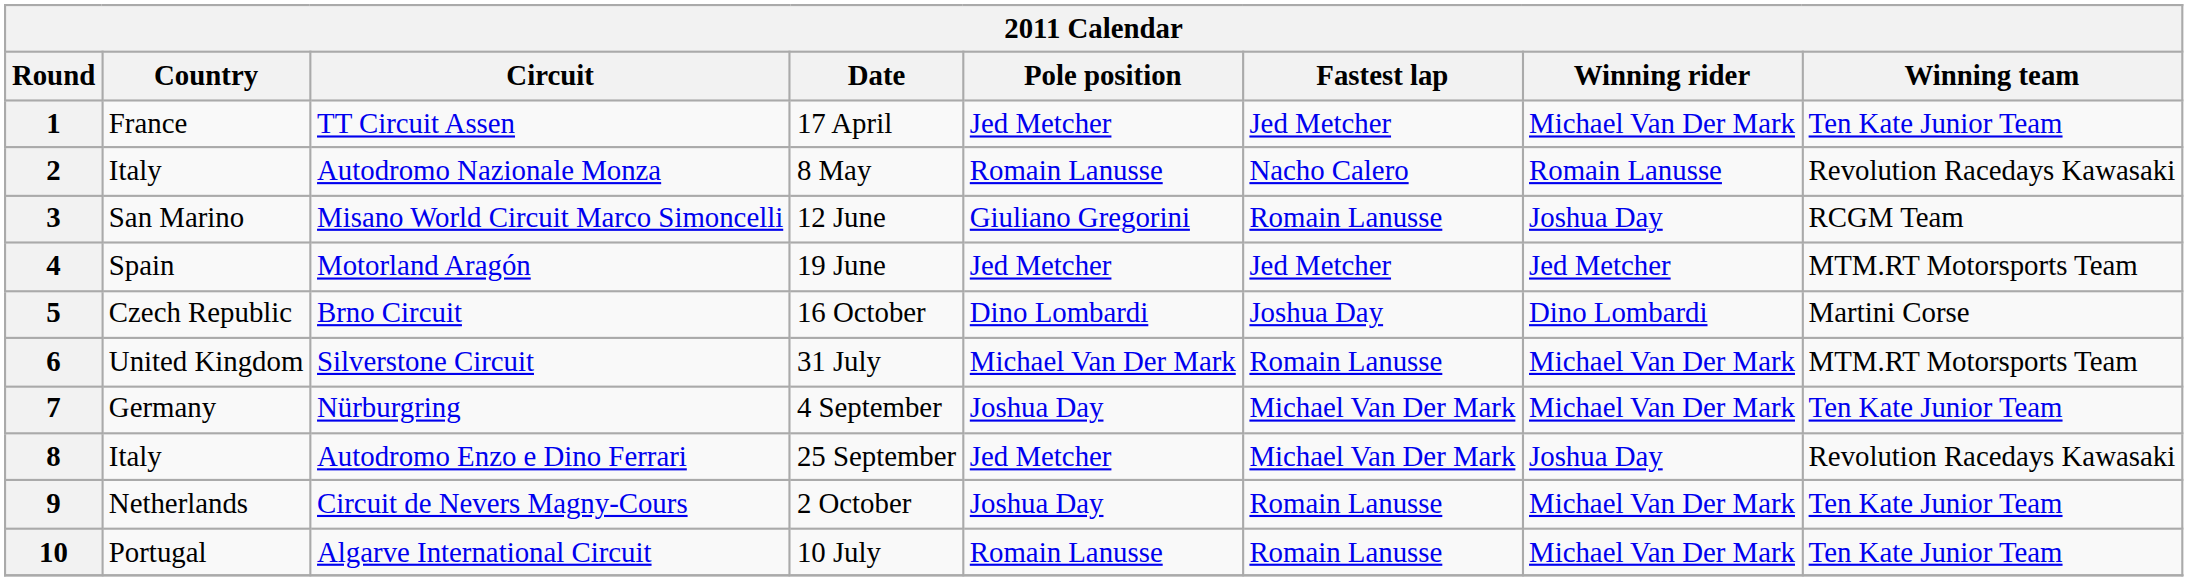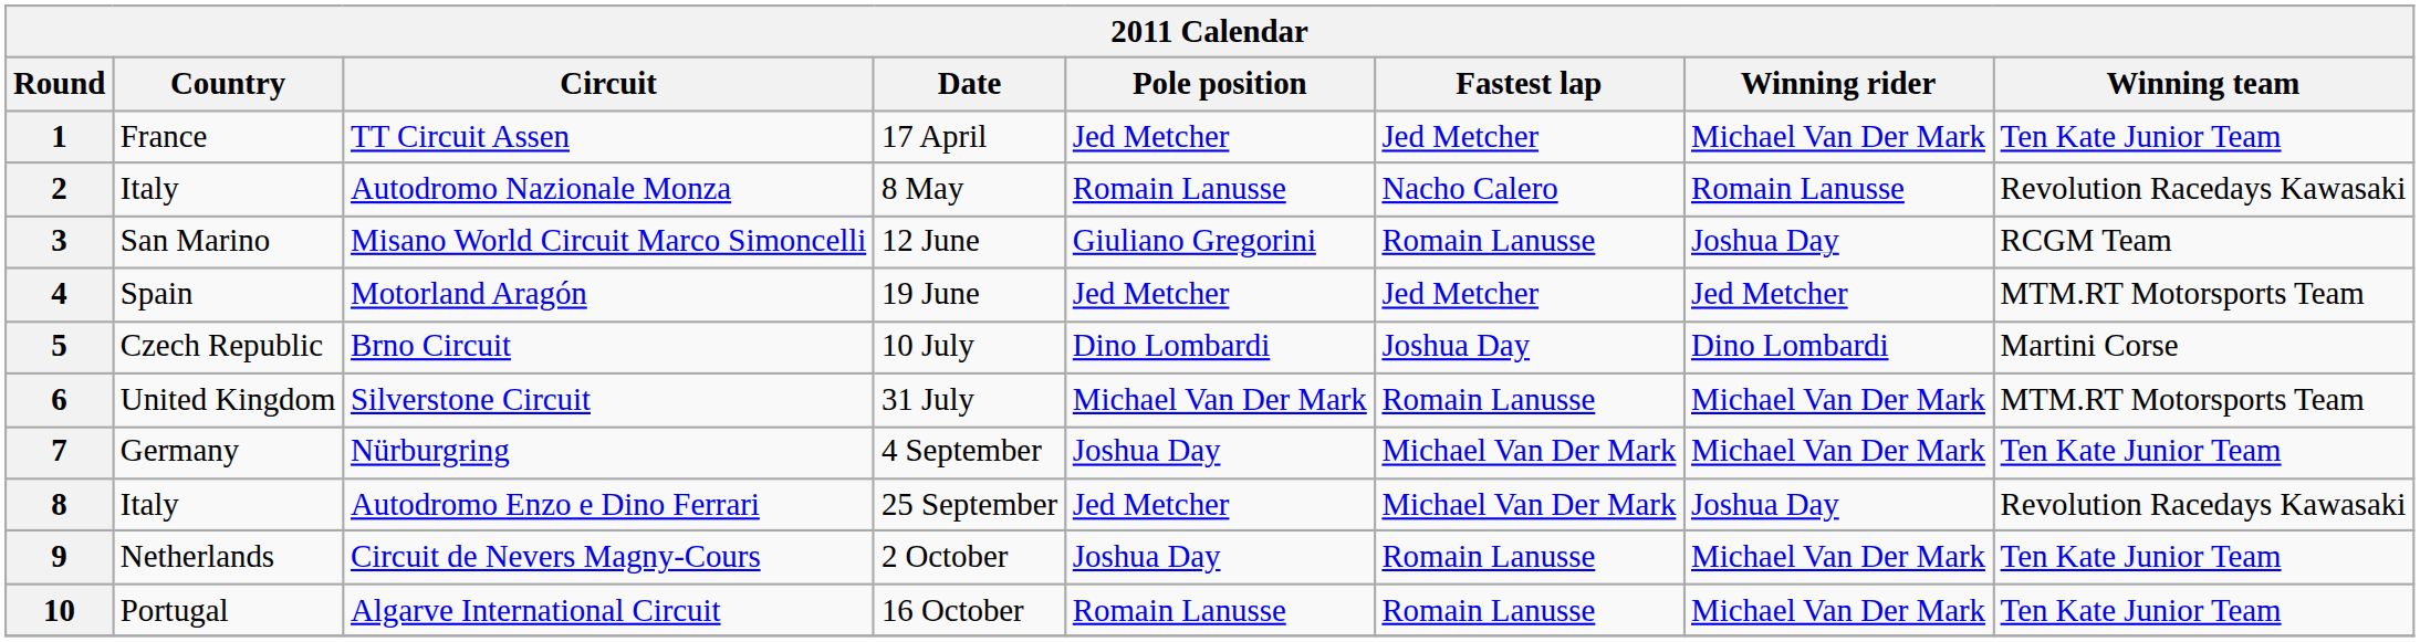5 | Date: 16 October -> 10 July
10 | Date: 10 July -> 16 October
